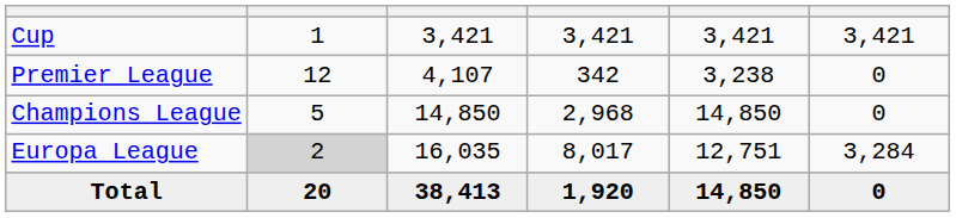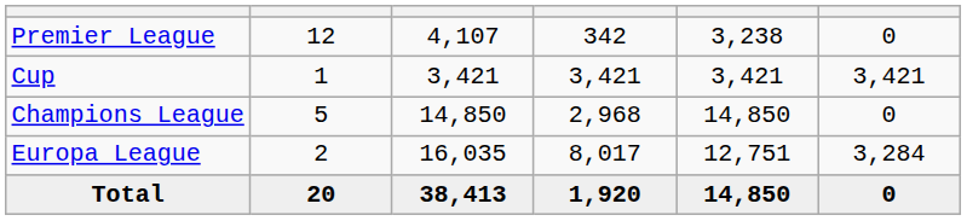rows swapped: Premier League <-> Cup
Europa League | column 2: lightgrey background -> no background
